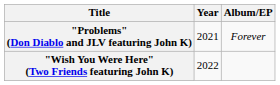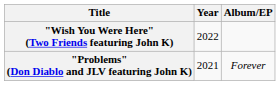rows swapped: "Problems" (Don Diablo and JLV featuring John K) <-> "Wish You Were Here" (Two Friends featuring John K)
